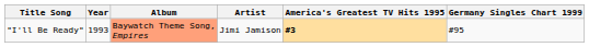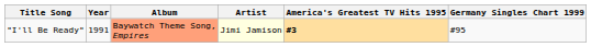"I'll Be Ready" | Year: 1993 -> 1991
"I'll Be Ready" | Artist: no background -> lightyellow background
